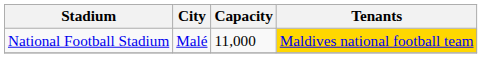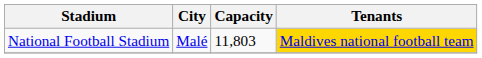National Football Stadium | Capacity: 11,000 -> 11,803
